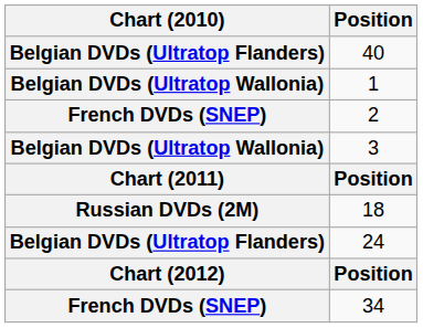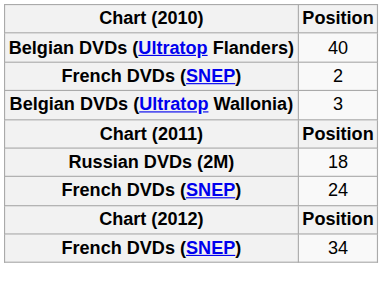- row: Belgian DVDs (Ultratop Wallonia) | 1
24 | Chart (2010): Belgian DVDs (Ultratop Flanders) -> French DVDs (SNEP)
